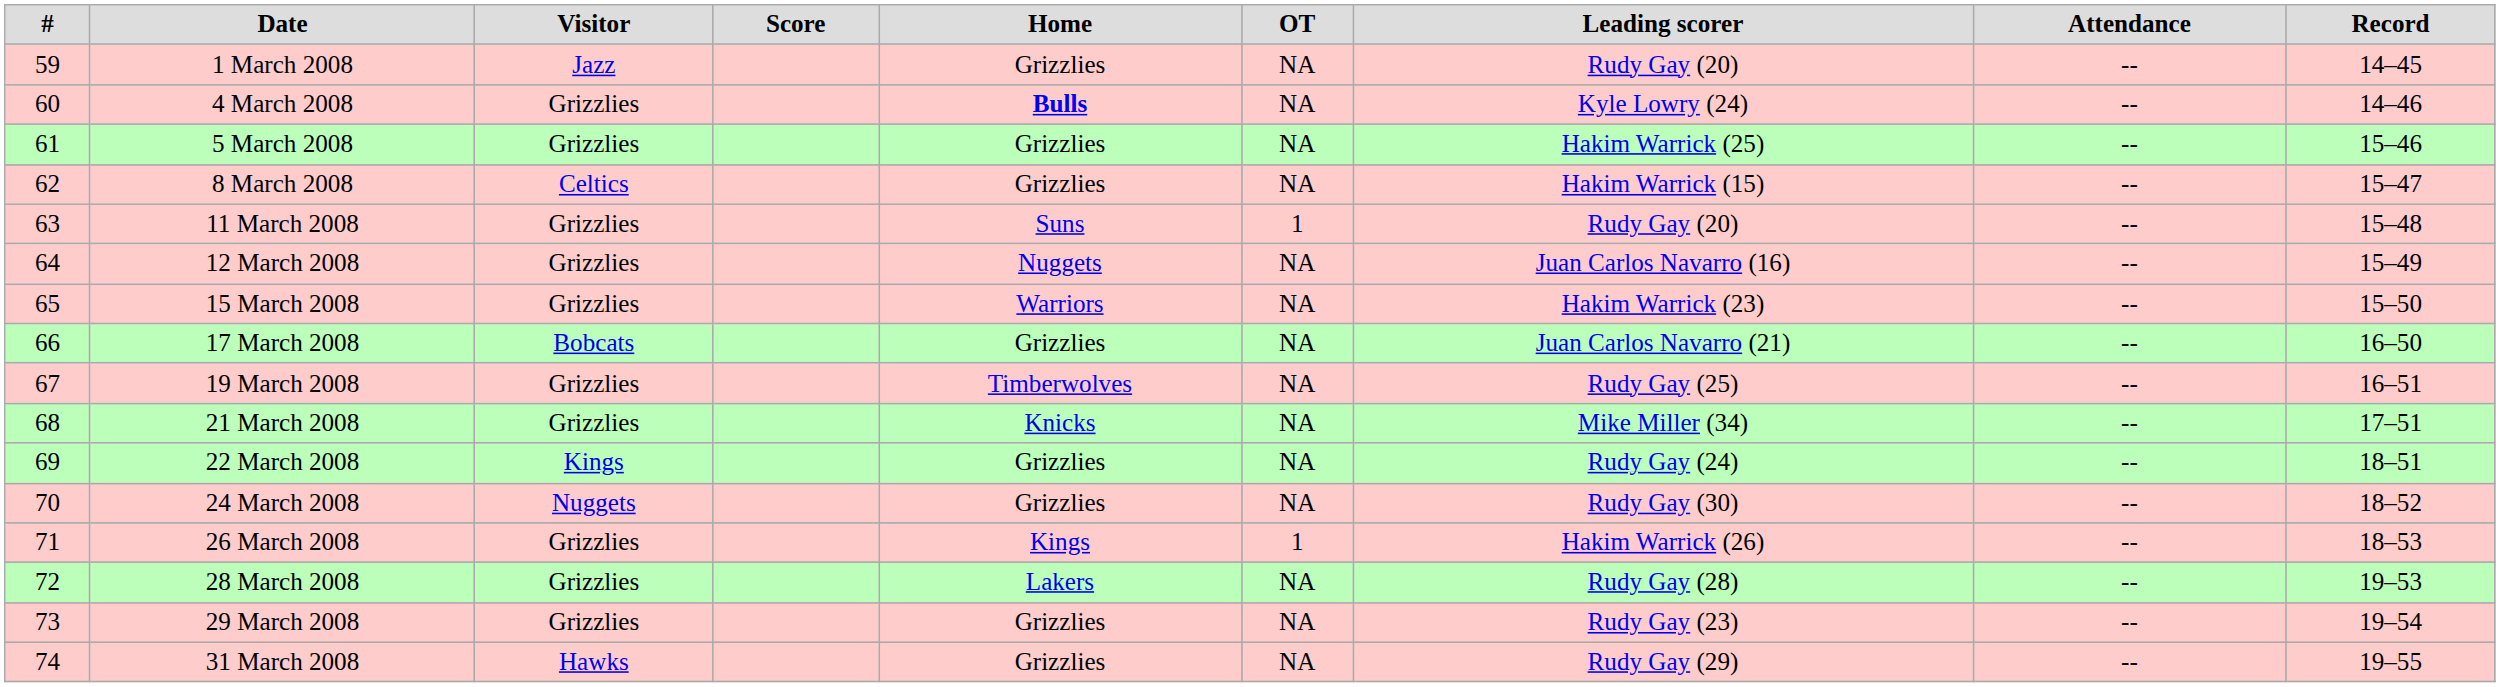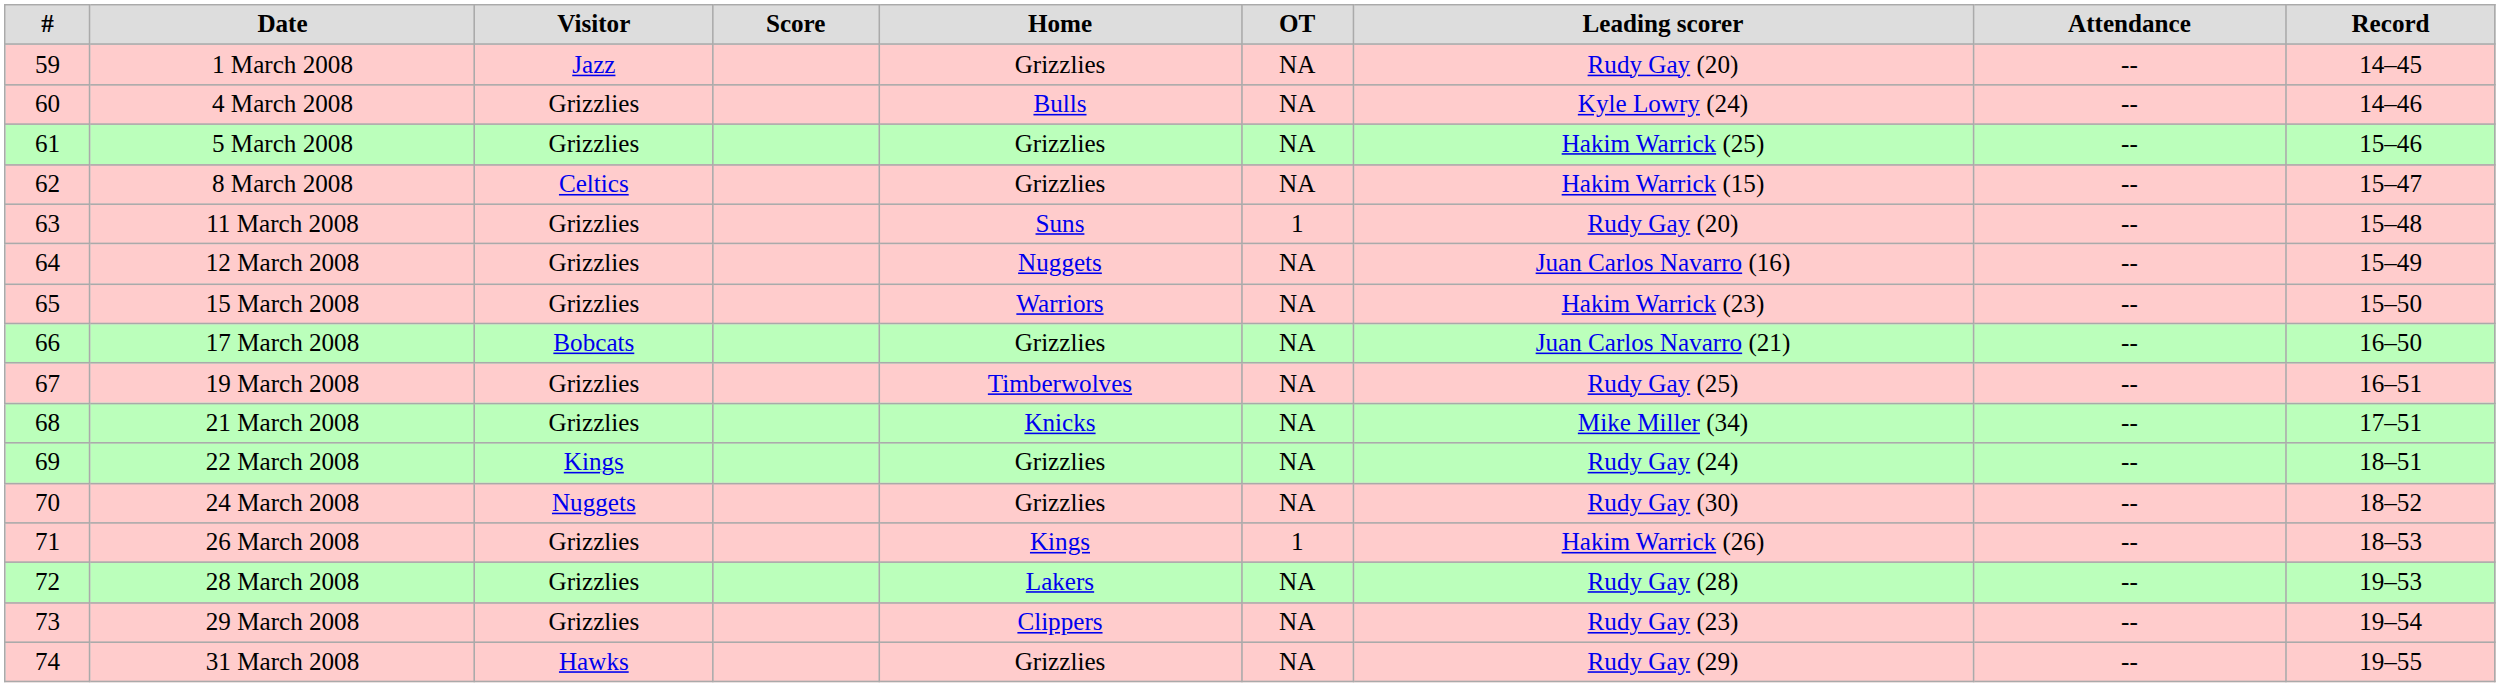4 March 2008 | Home: bold -> normal
29 March 2008 | Home: Grizzlies -> Clippers
